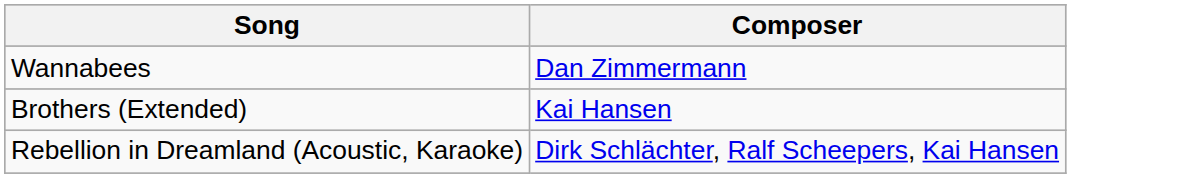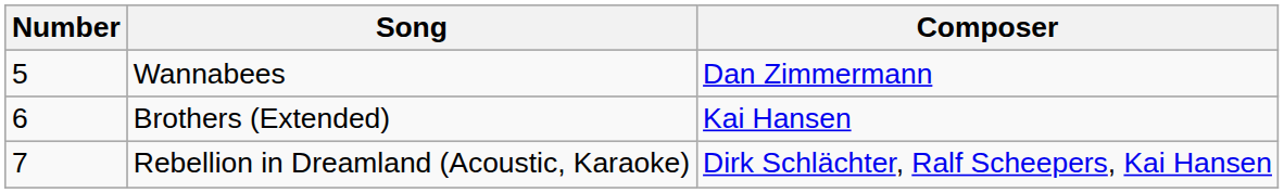+ column: Number | 5 | 6 | 7
